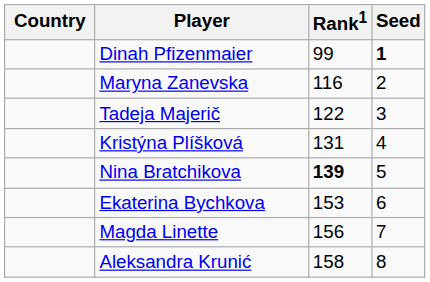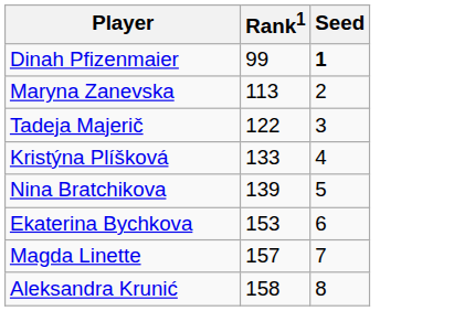- column: Country
Maryna Zanevska | Rank1: 116 -> 113
Kristýna Plíšková | Rank1: 131 -> 133
Nina Bratchikova | Rank1: bold -> normal
Magda Linette | Rank1: 156 -> 157
